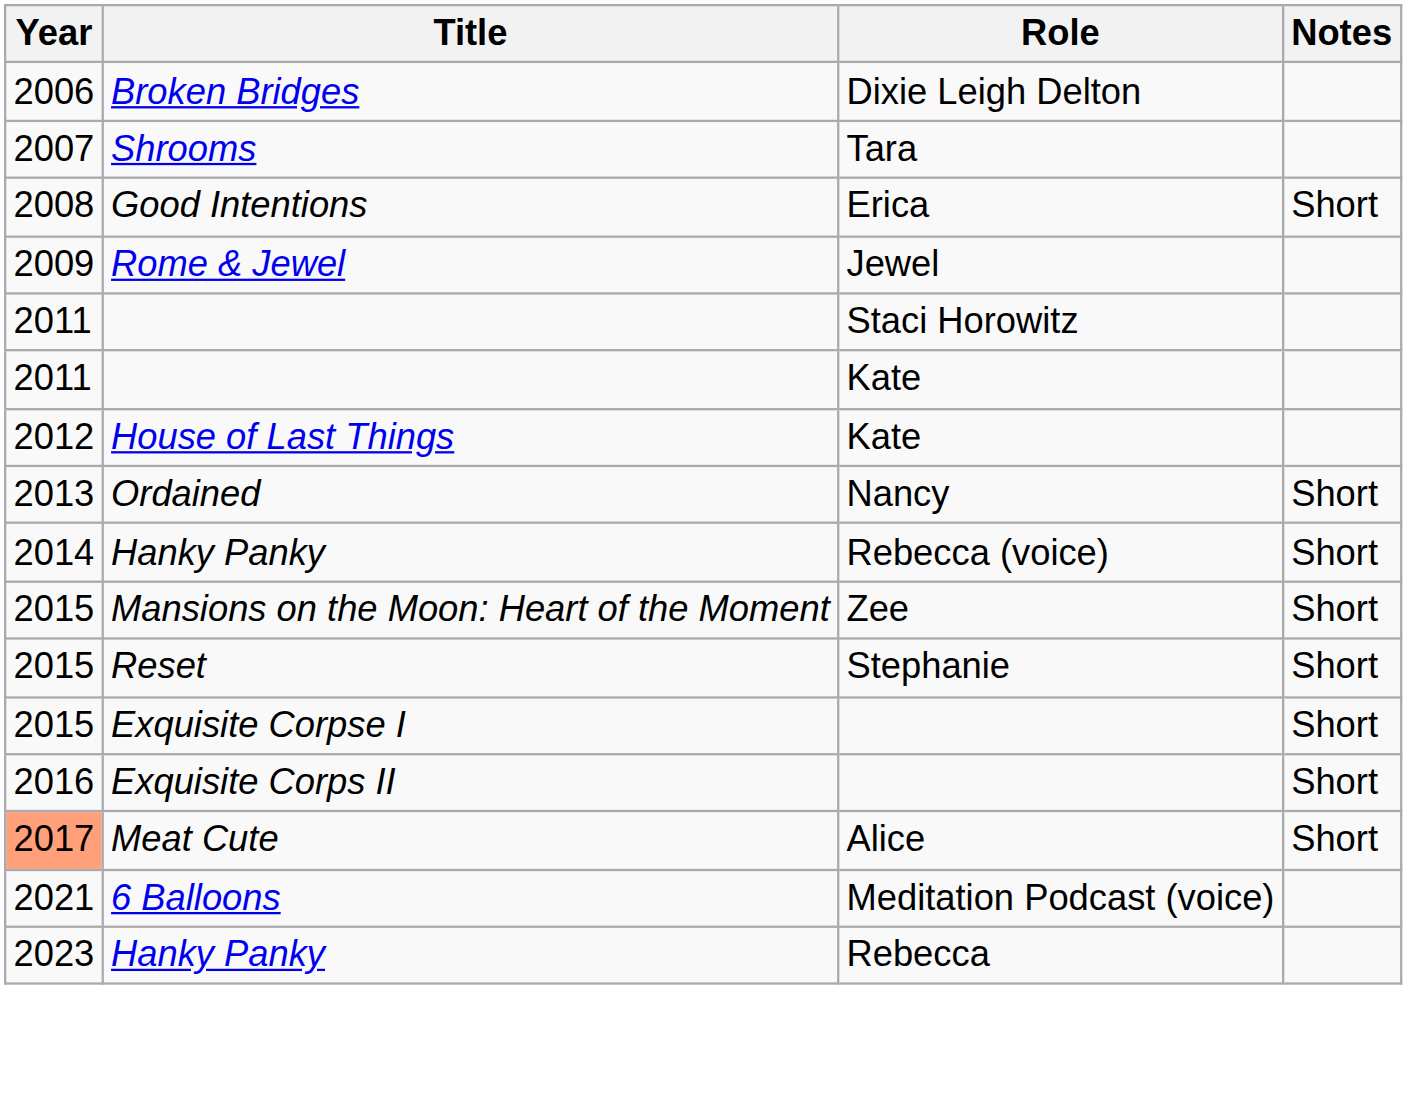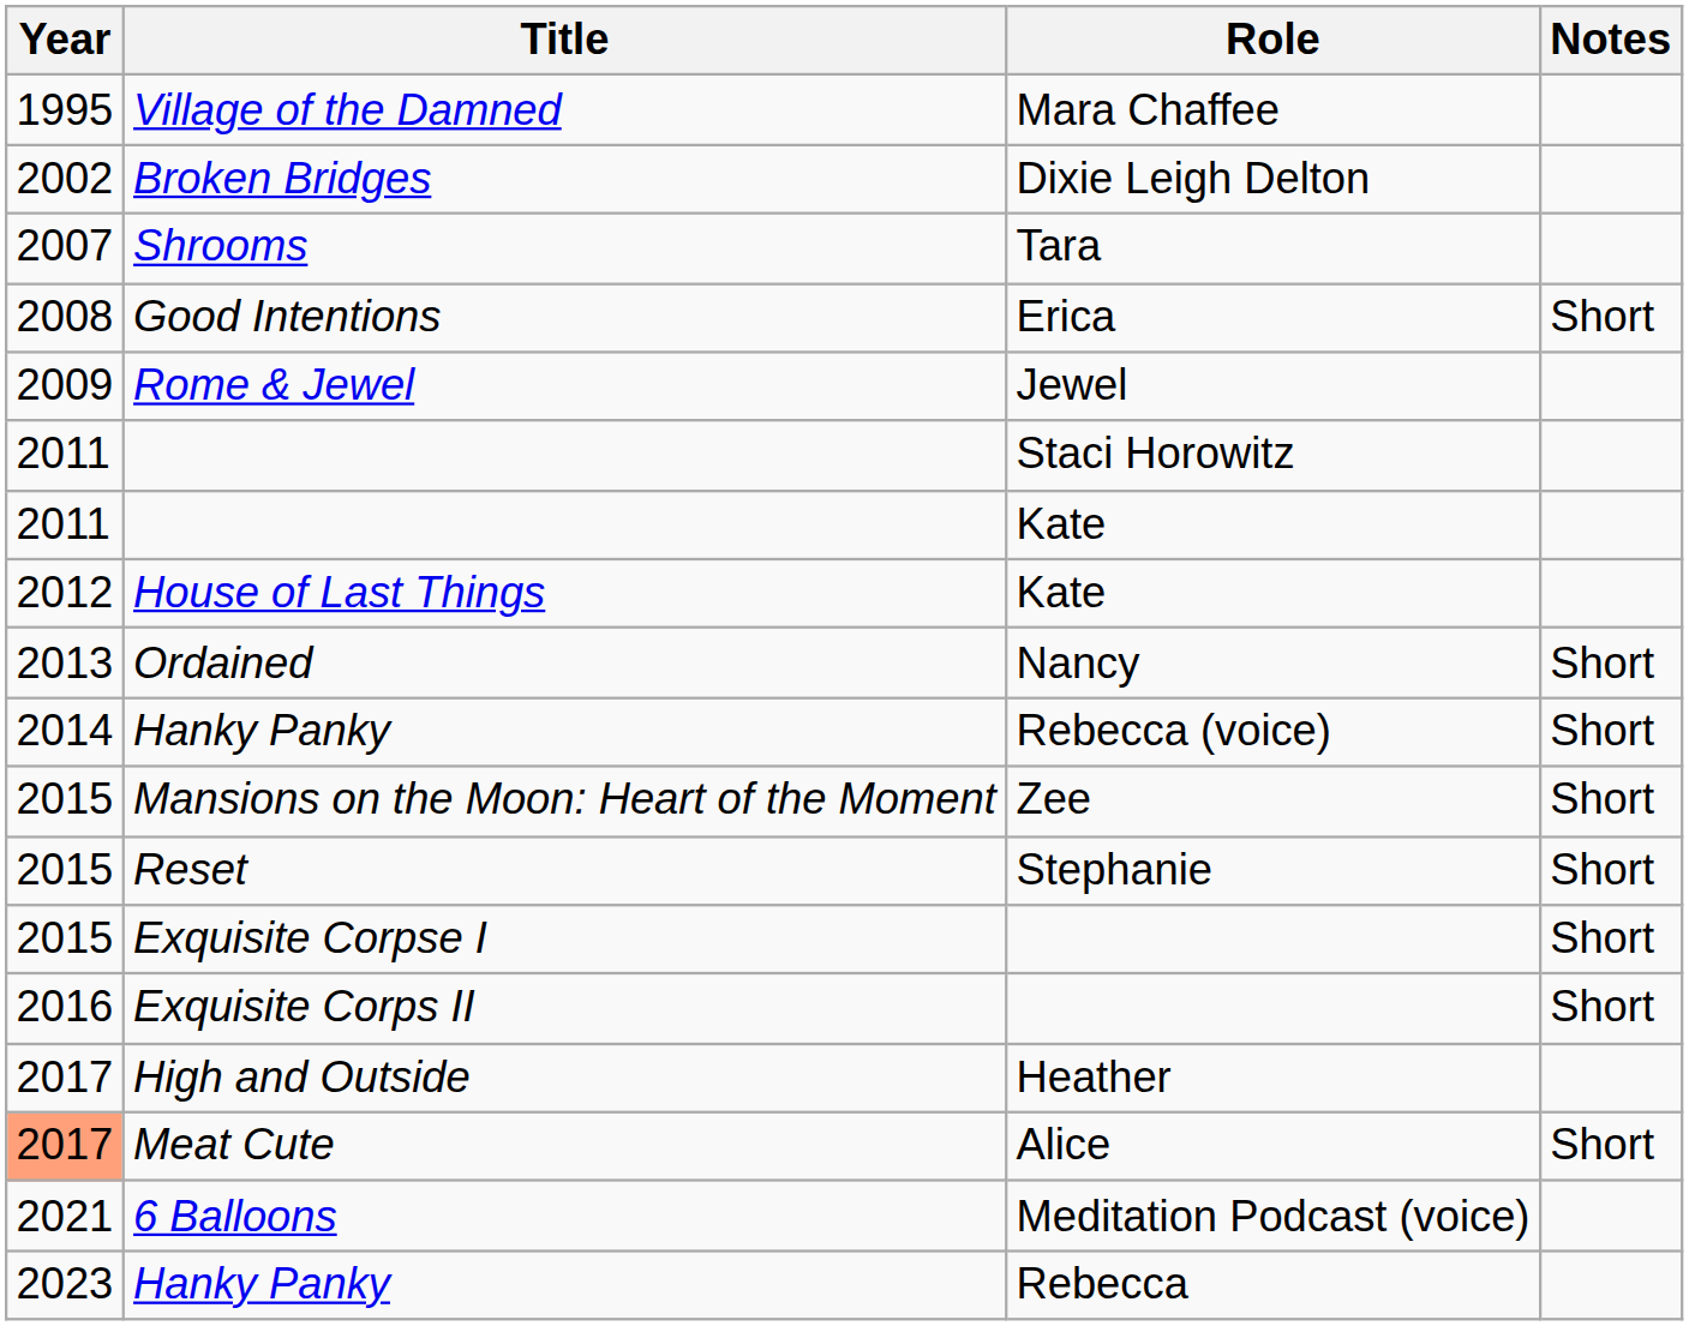+ row: 1995 | Village of the Damned | Mara Chaffee
Broken Bridges | Year: 2006 -> 2002
+ row: 2017 | High and Outside | Heather
